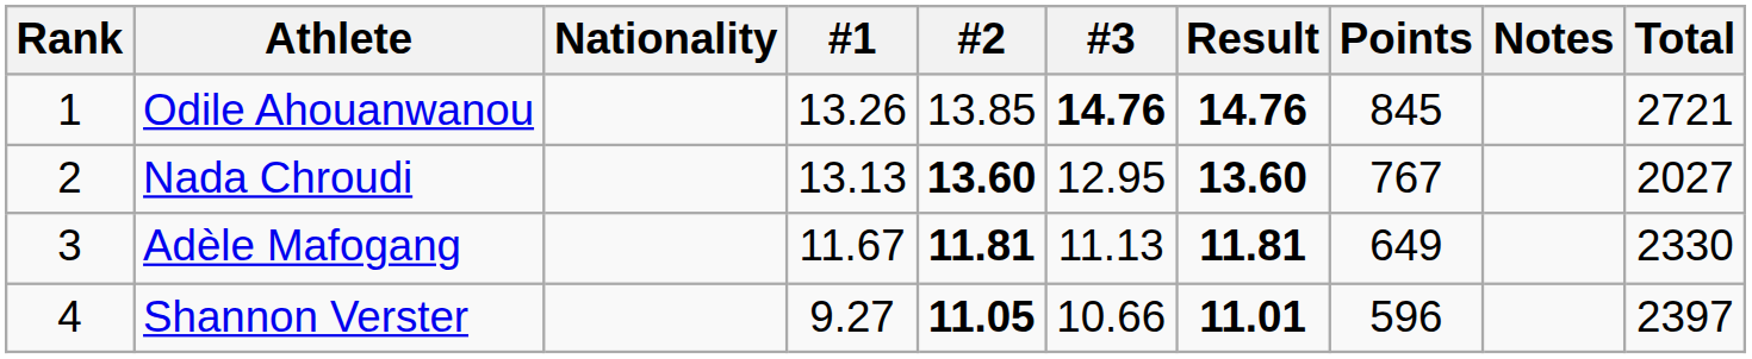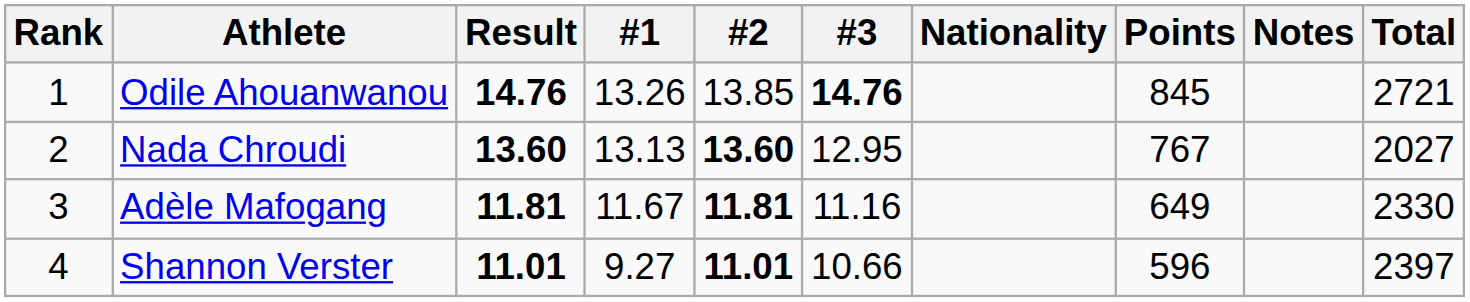columns swapped: Nationality <-> Result
Adèle Mafogang | #3: 11.13 -> 11.16
Shannon Verster | #2: 11.05 -> 11.01
